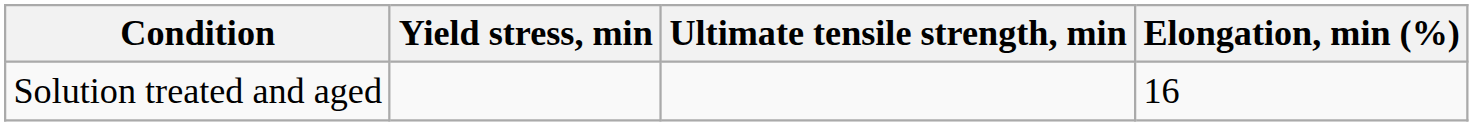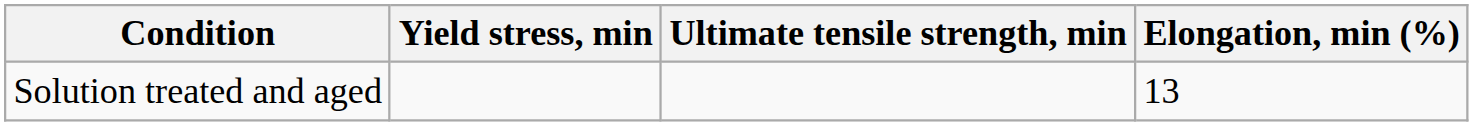Solution treated and aged | Elongation, min (%): 16 -> 13
